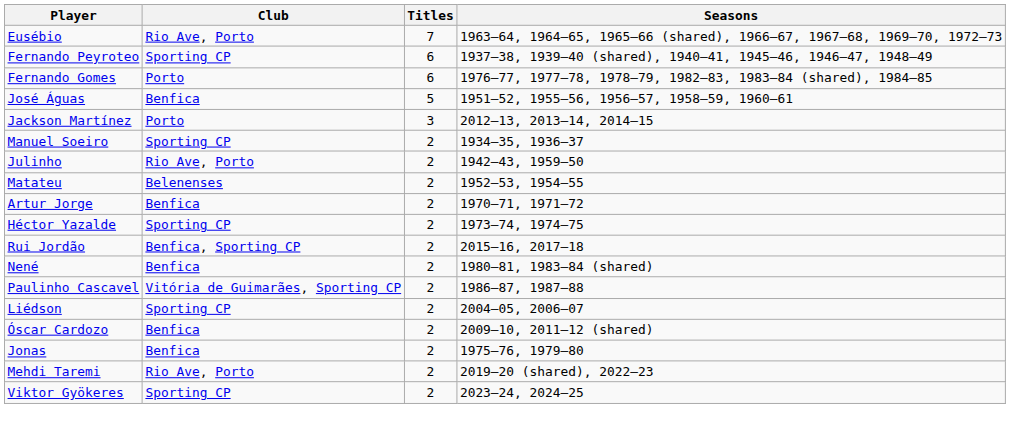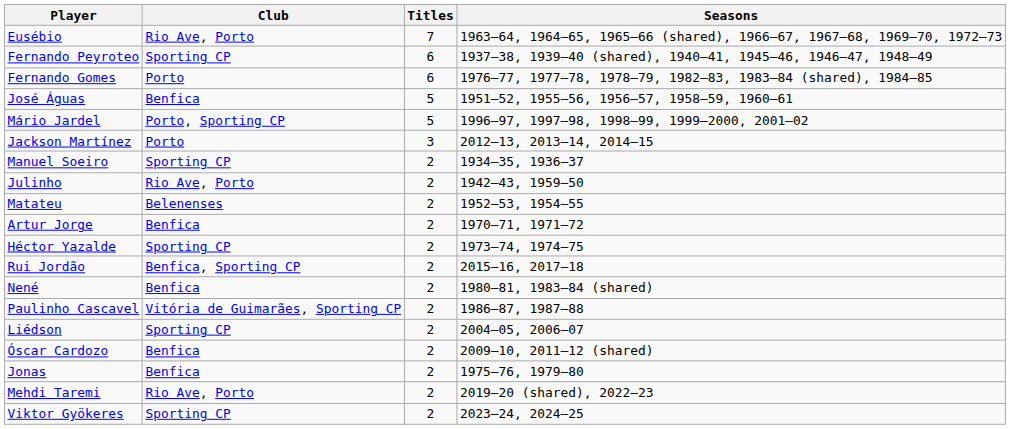+ row: Mário Jardel | Porto, Sporting CP | 5 | 1996–97, 1997–98, 1998–99, 1999–2000, 2001–02
